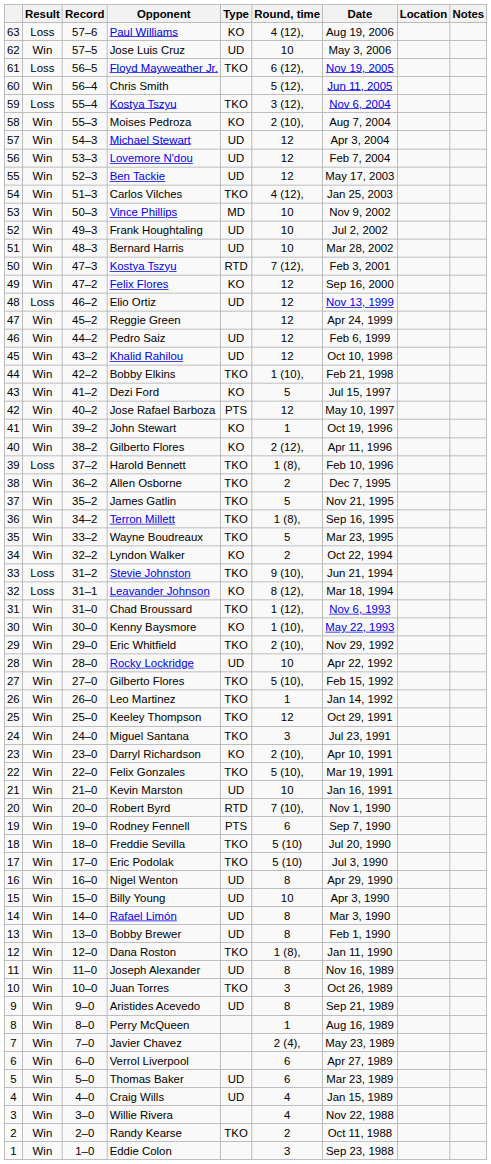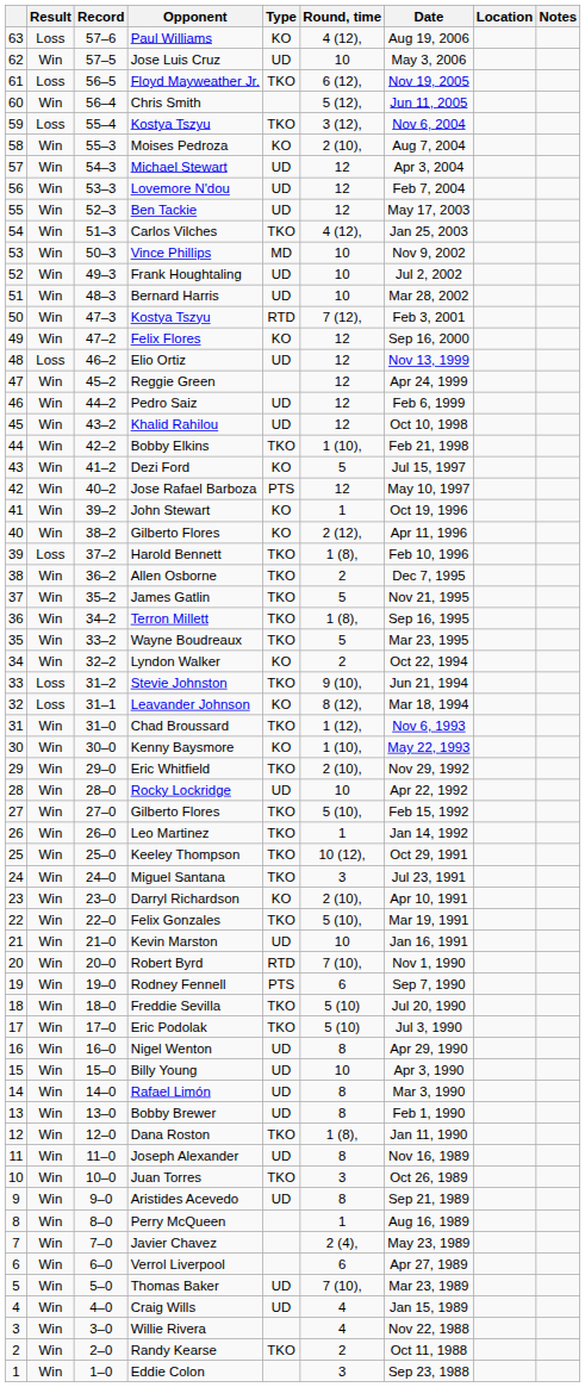Keeley Thompson | Round, time: 12 -> 10 (12),
Thomas Baker | Round, time: 6 -> 7 (10),
